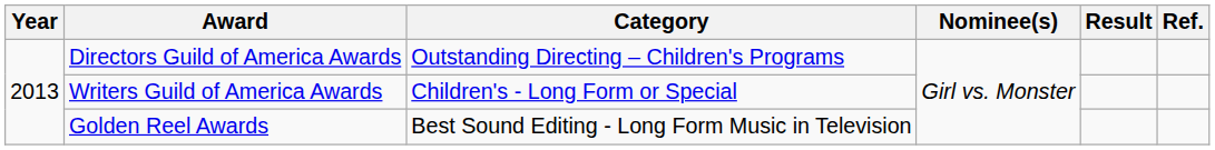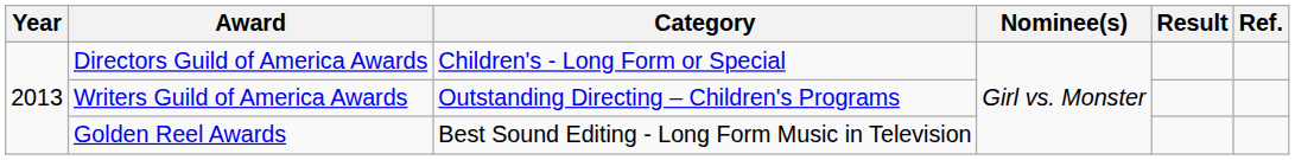Directors Guild of America Awards | Category: Outstanding Directing – Children's Programs -> Children's - Long Form or Special
Writers Guild of America Awards | Category: Children's - Long Form or Special -> Outstanding Directing – Children's Programs
